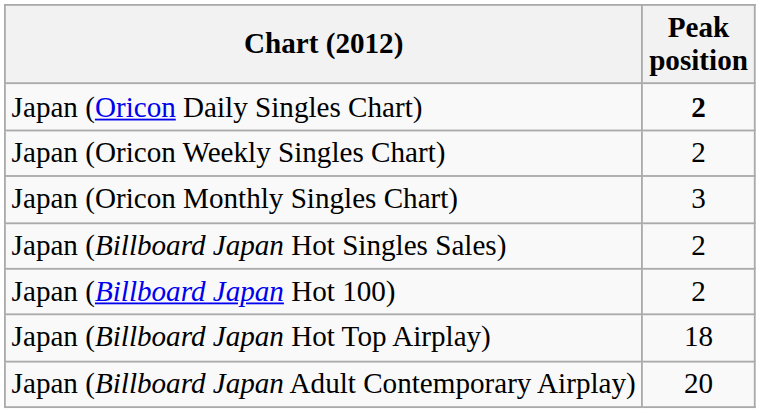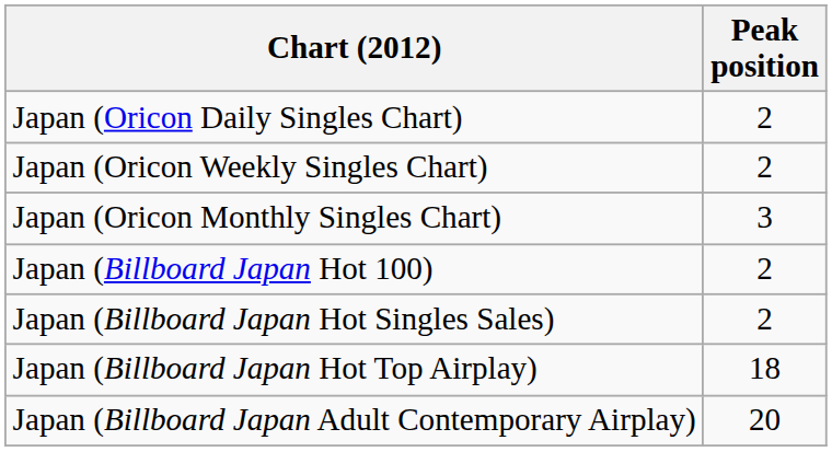Japan (Oricon Daily Singles Chart) | Peak position: bold -> normal
rows swapped: Japan (Billboard Japan Hot 100) <-> Japan (Billboard Japan Hot Singles Sales)
